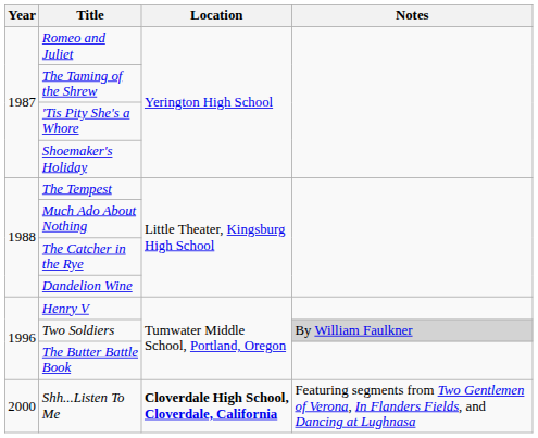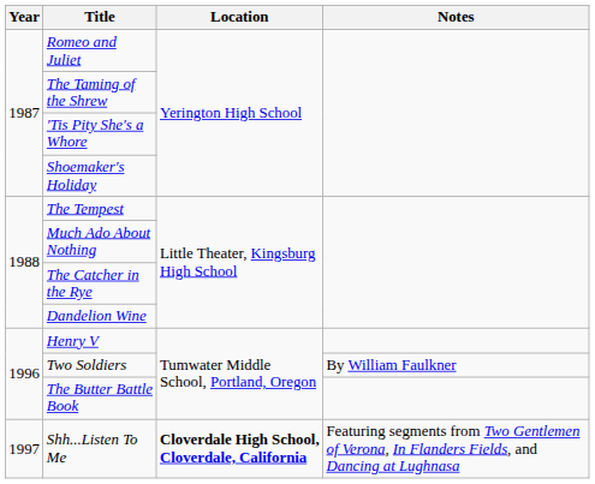Two Soldiers | Notes: lightgrey background -> no background
Shh...Listen To Me | Year: 2000 -> 1997
